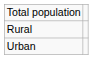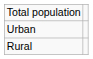rows swapped: Urban <-> Rural
